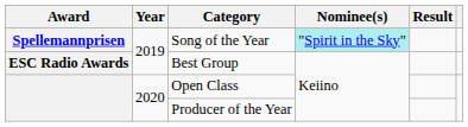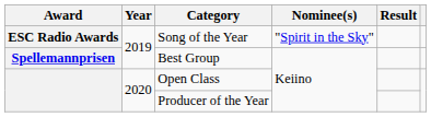Song of the Year | Award: Spellemannprisen -> ESC Radio Awards
Song of the Year | Nominee(s): paleturquoise background -> no background
Best Group | Award: ESC Radio Awards -> Spellemannprisen
